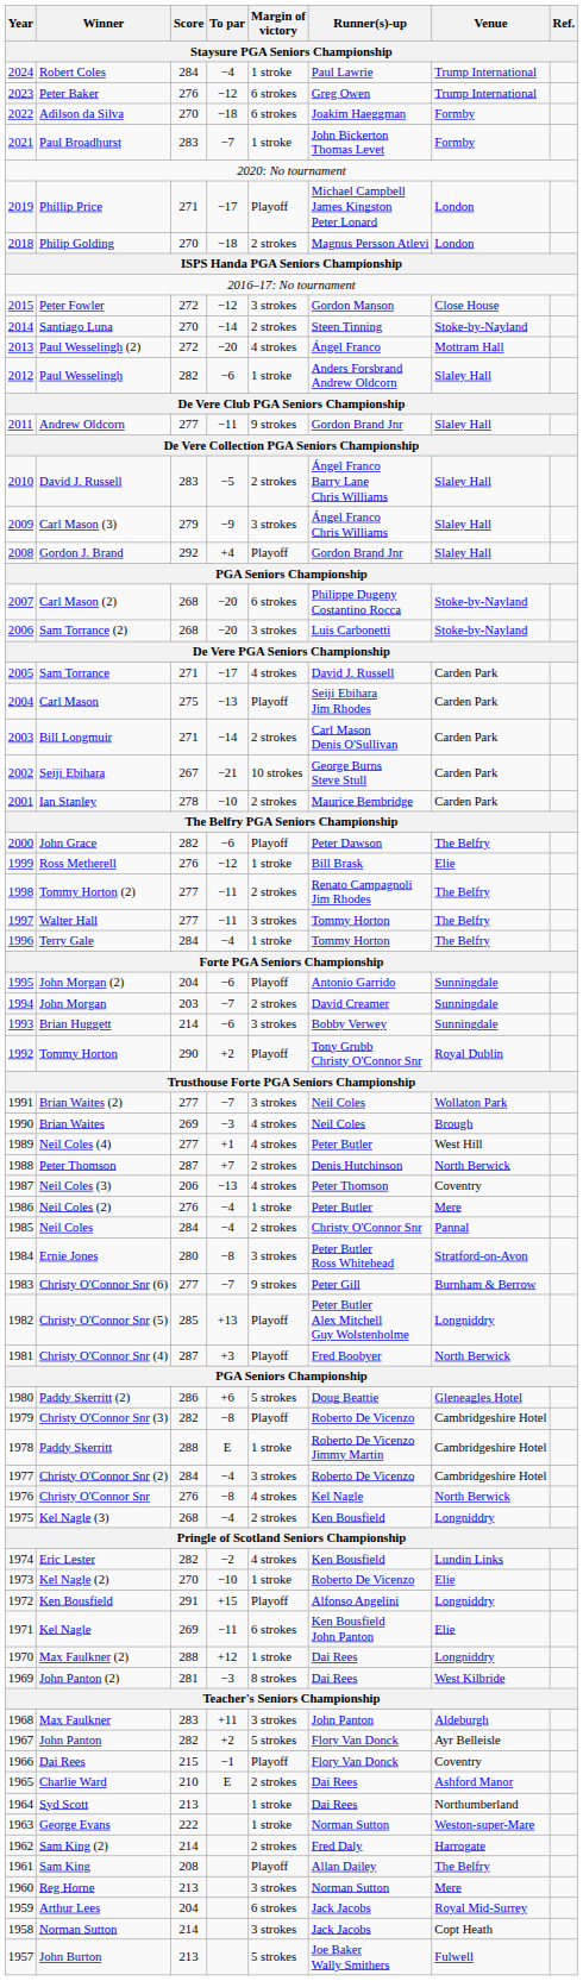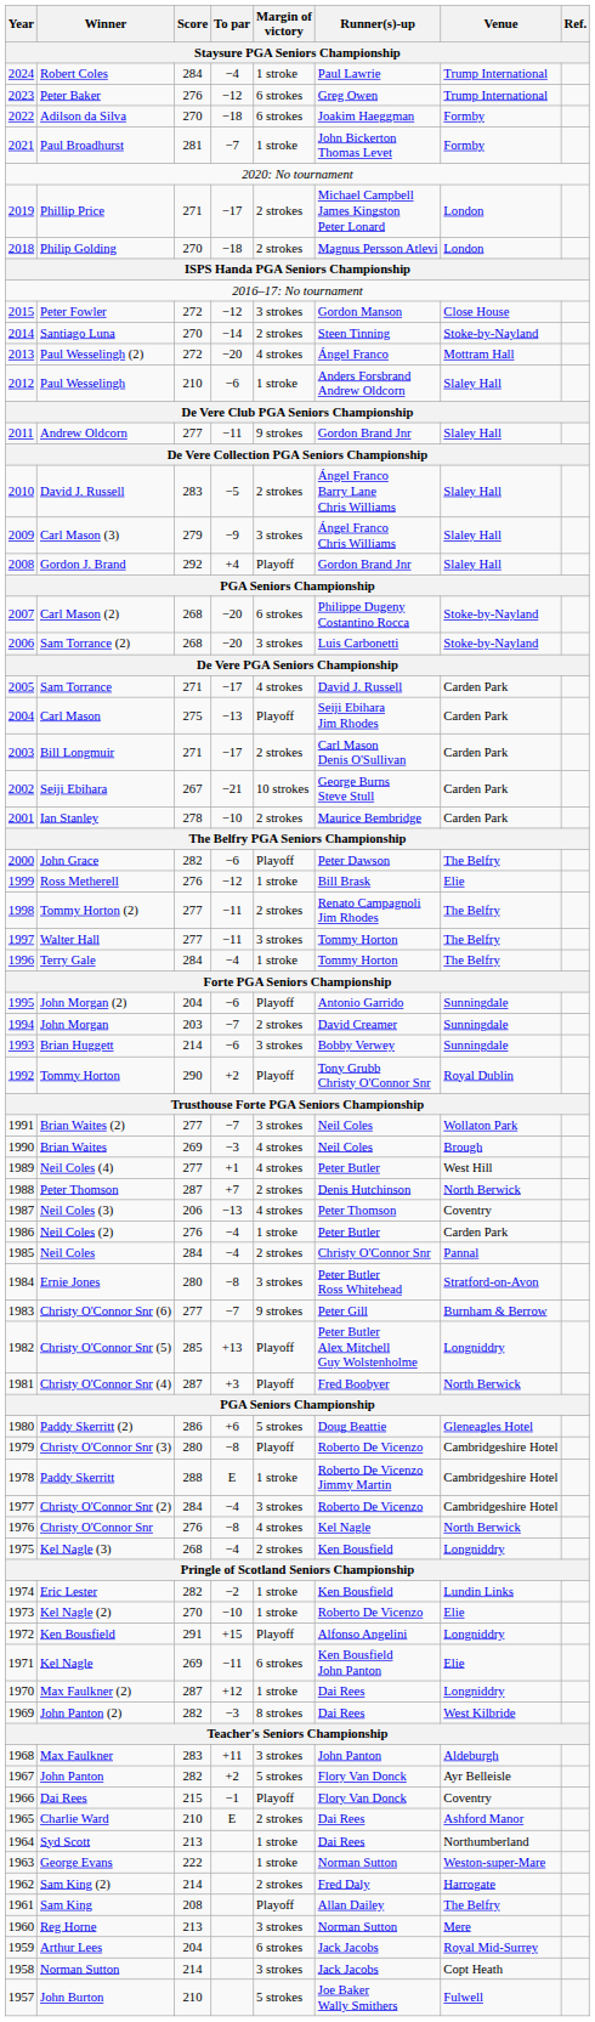Paul Broadhurst | Score: 283 -> 281
Phillip Price | Margin of victory: Playoff -> 2 strokes
Paul Wesselingh | Score: 282 -> 210
Bill Longmuir | To par: −14 -> −17
Neil Coles (2) | Venue: Mere -> Carden Park
Christy O'Connor Snr (3) | Score: 282 -> 280
Eric Lester | Margin of victory: 4 strokes -> 1 stroke
Max Faulkner (2) | Score: 288 -> 287
John Panton (2) | Score: 281 -> 282
John Burton | Score: 213 -> 210
